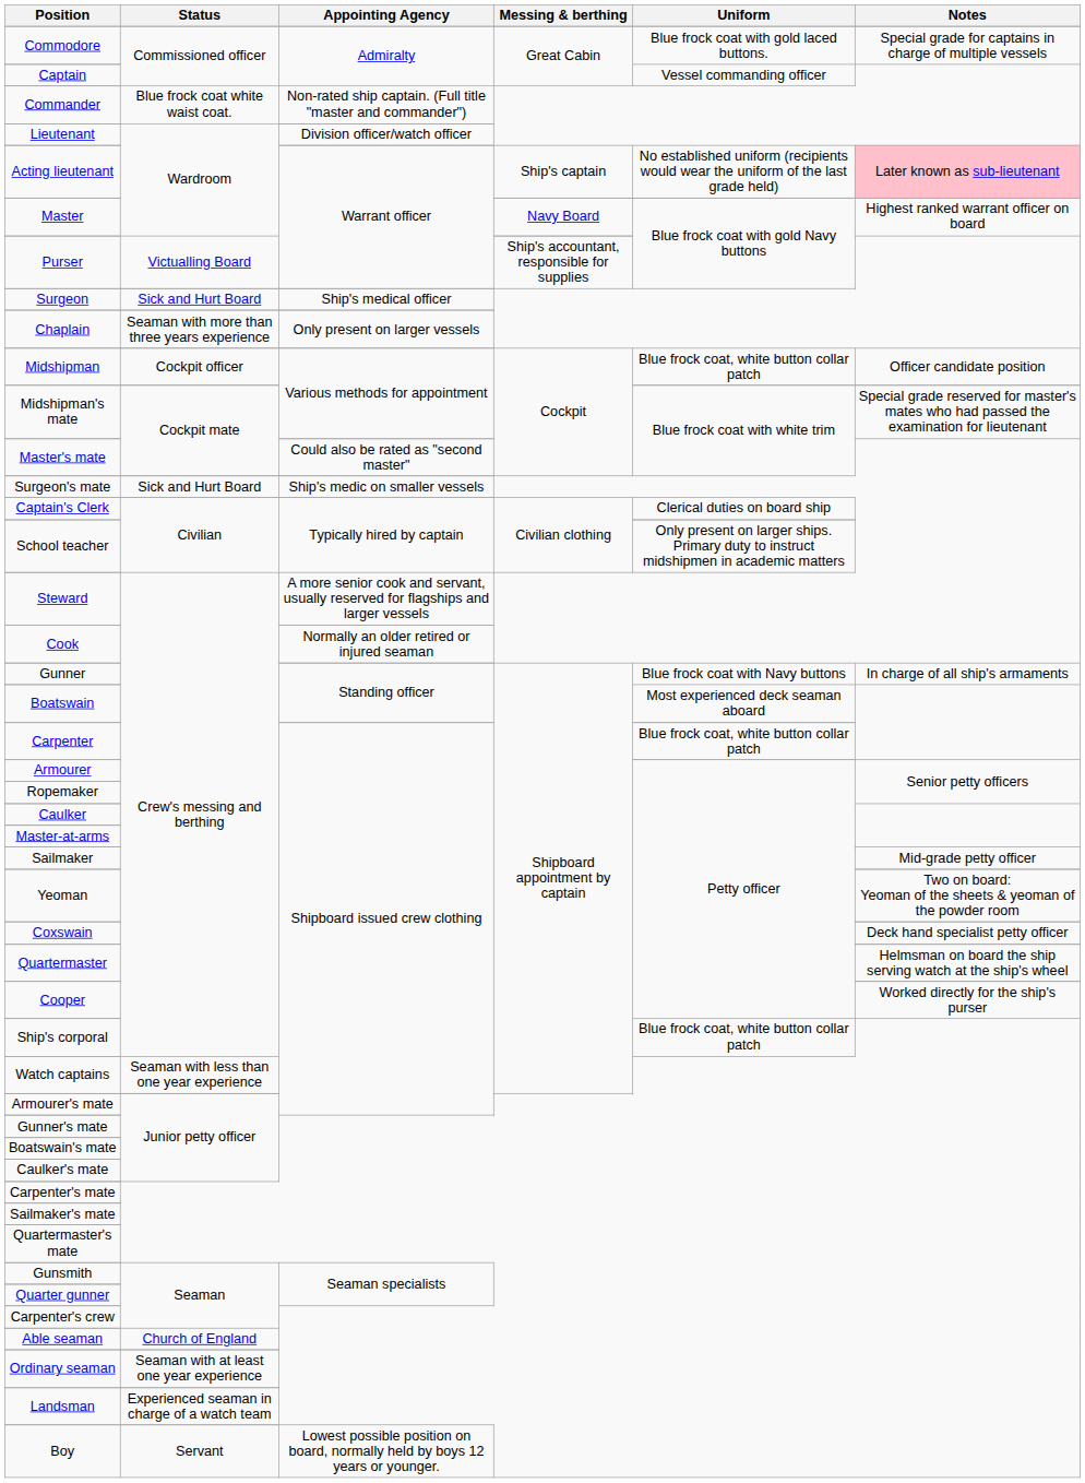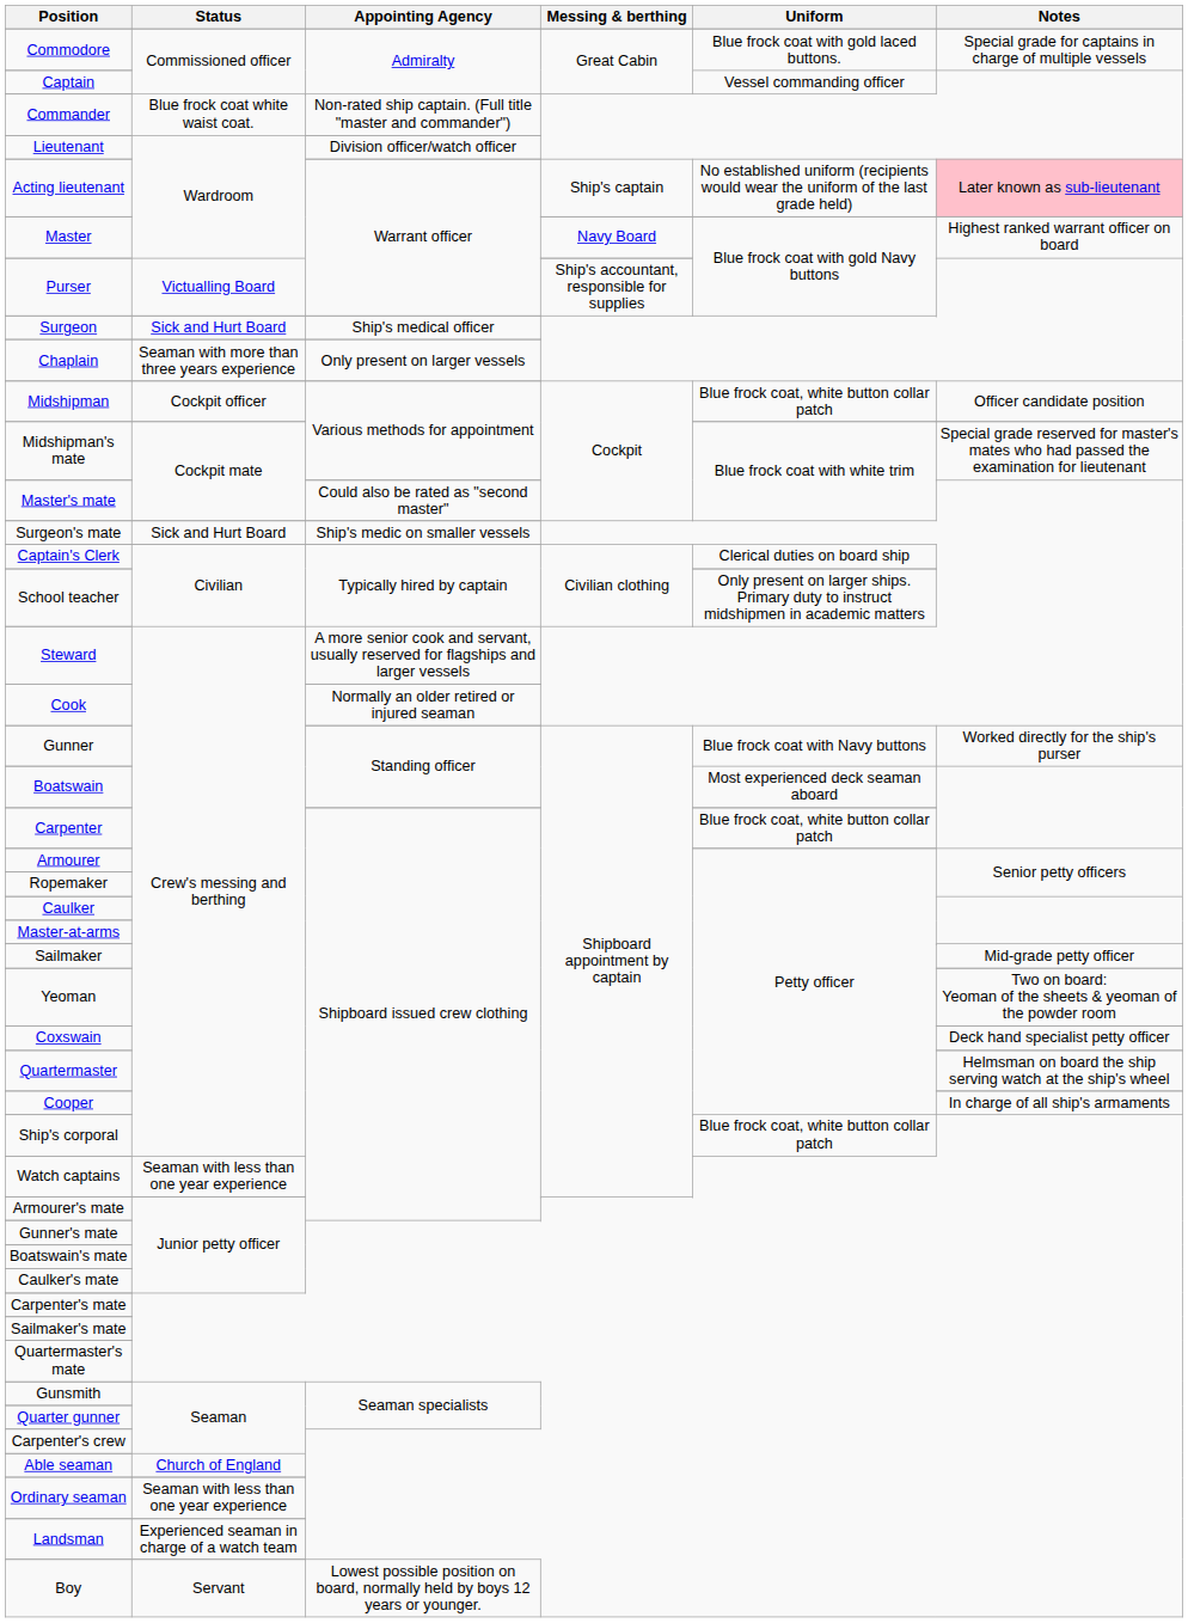Gunner | Notes: In charge of all ship's armaments -> Worked directly for the ship's purser
Cooper | Notes: Worked directly for the ship's purser -> In charge of all ship's armaments
Ordinary seaman | Status: Seaman with at least one year experience -> Seaman with less than one year experience
